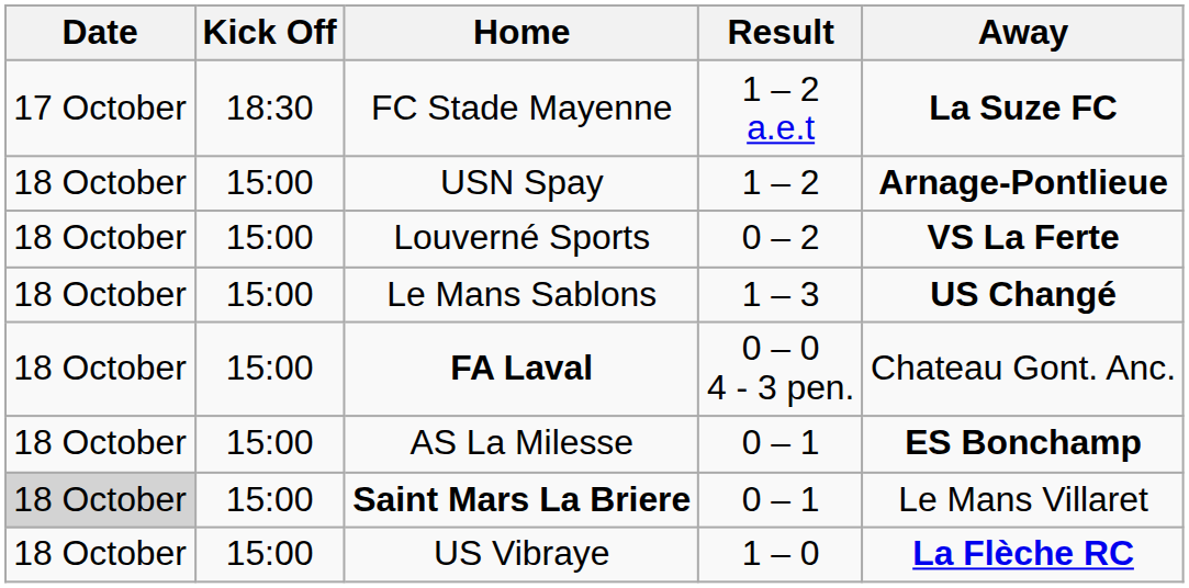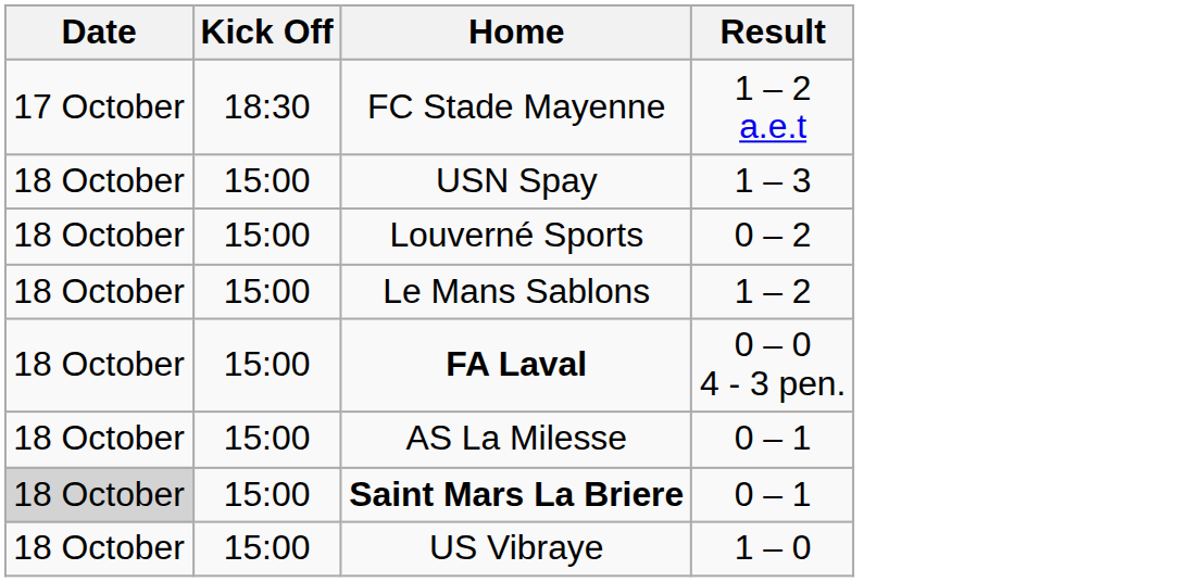- column: Away | La Suze FC | Arnage-Pontlieue | VS La Ferte | US Changé | Chateau Gont. Anc. | ES Bonchamp | Le Mans Villaret | La Flèche RC
USN Spay | Result: 1 – 2 -> 1 – 3
Le Mans Sablons | Result: 1 – 3 -> 1 – 2
